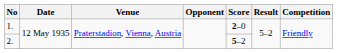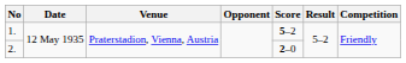1. | Score: 2–0 -> 5–2
2. | Score: 5–2 -> 2–0
